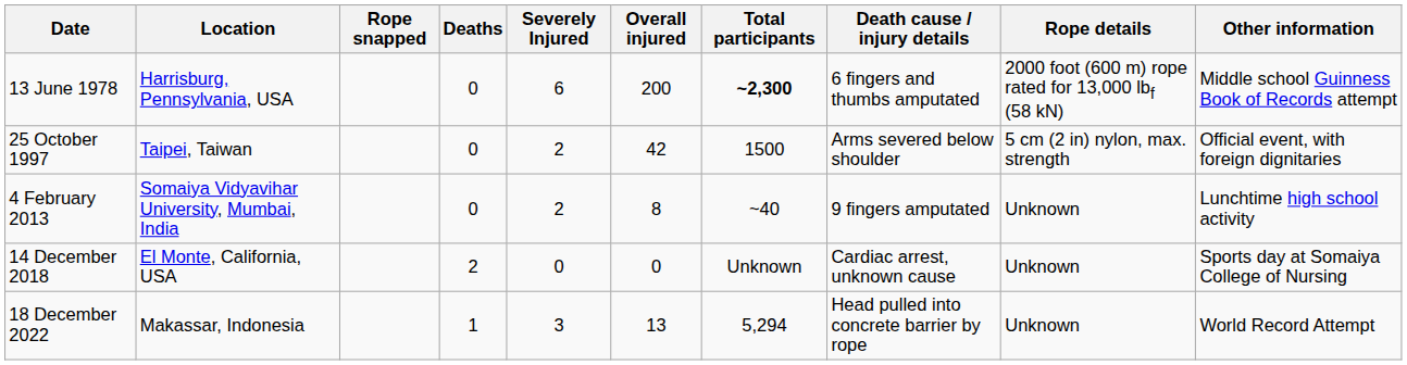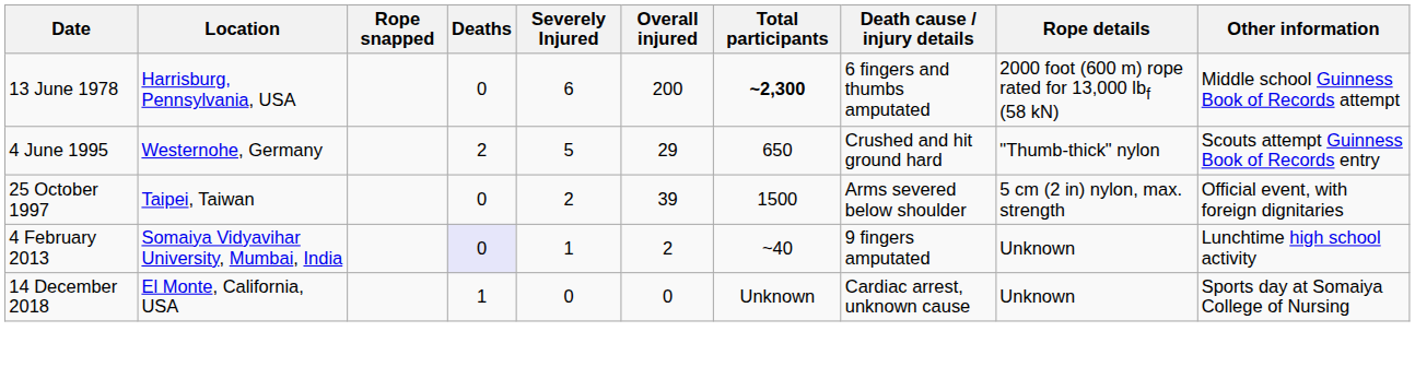+ row: 4 June 1995 | Westernohe, Germany | 2 | 5 | 29 | 650 | Crushed and hit ground hard | "Thumb-thick" nylon | Scouts attempt Guinness Book of Records entry
25 October 1997 | Overall injured: 42 -> 39
4 February 2013 | Deaths: no background -> lavender background
4 February 2013 | Severely Injured: 2 -> 1
4 February 2013 | Overall injured: 8 -> 2
14 December 2018 | Deaths: 2 -> 1
- row: 18 December 2022 | Makassar, Indonesia | 1 | 3 | 13 | 5,294 | Head pulled into concrete barrier by rope | Unknown | World Record Attempt
